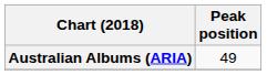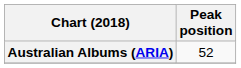Australian Albums (ARIA) | Peak position: 49 -> 52
